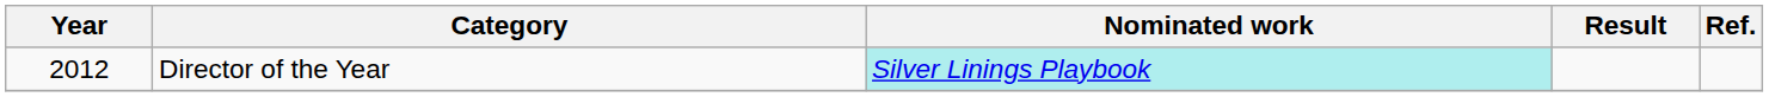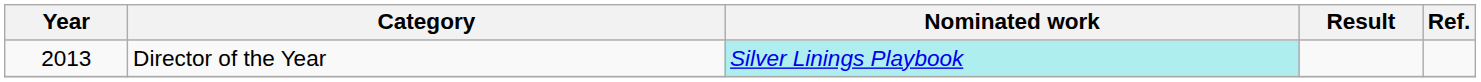Director of the Year | Year: 2012 -> 2013
